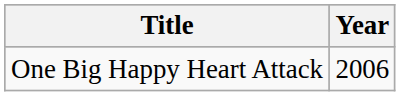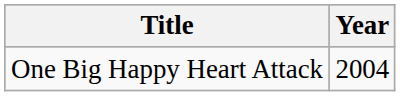One Big Happy Heart Attack | Year: 2006 -> 2004
